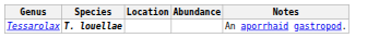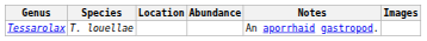+ column: Images
Tessarolax | Species: bold -> normal
